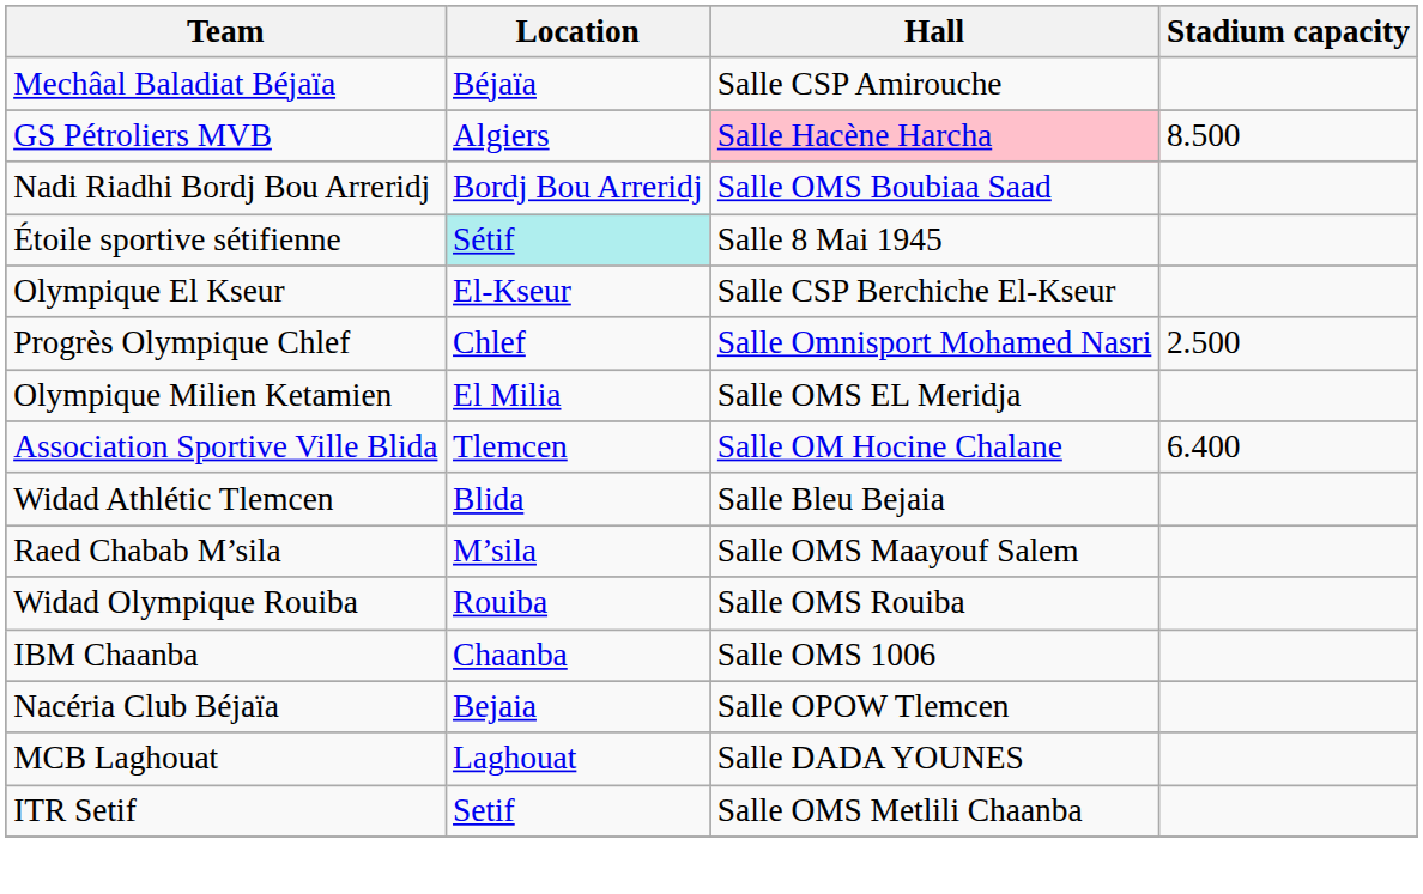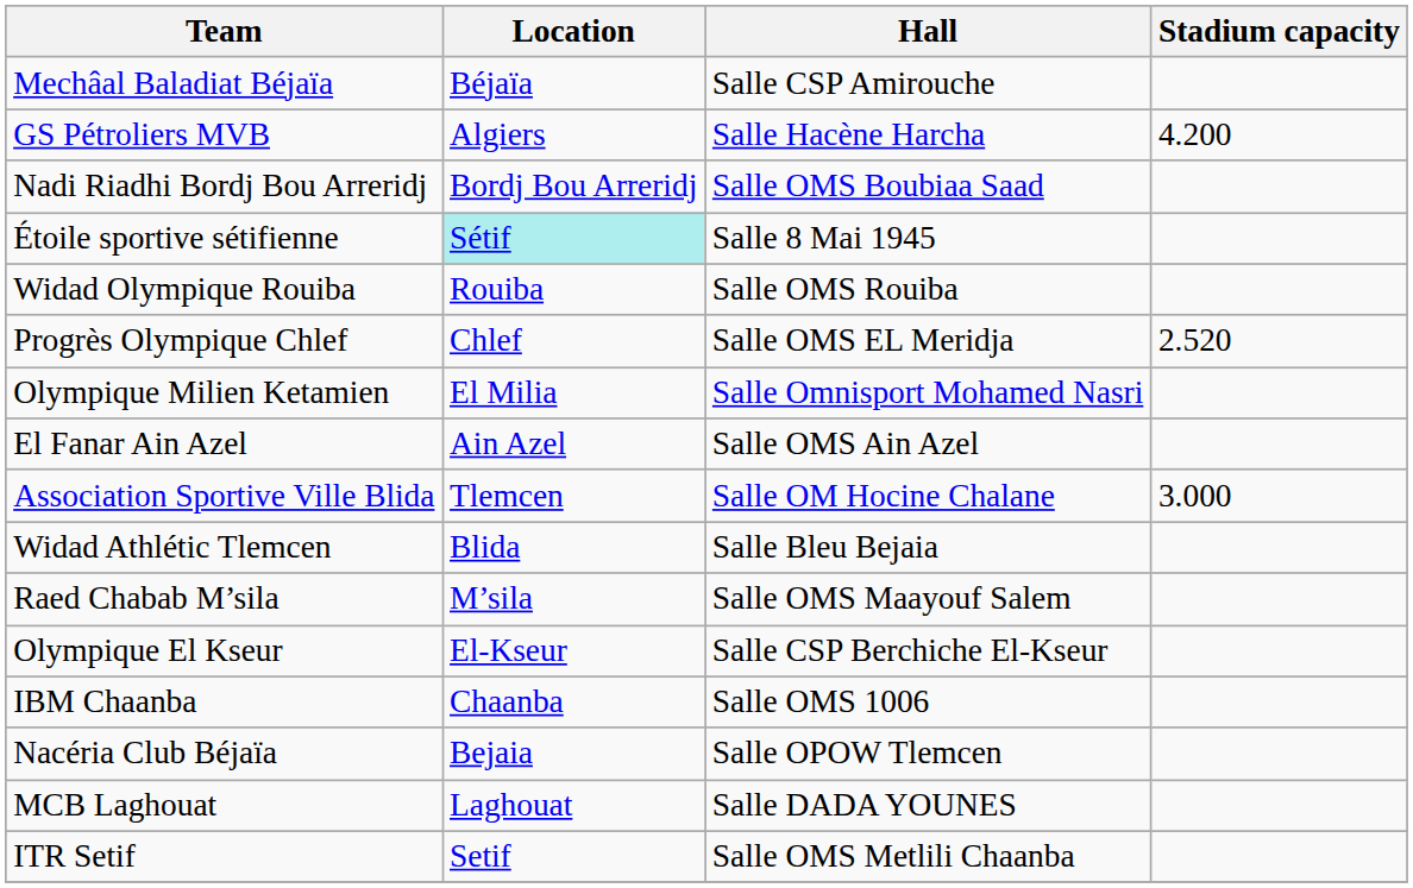GS Pétroliers MVB | Hall: pink background -> no background
GS Pétroliers MVB | Stadium capacity: 8.500 -> 4.200
rows swapped: Olympique El Kseur <-> Widad Olympique Rouiba
Progrès Olympique Chlef | Hall: Salle Omnisport Mohamed Nasri -> Salle OMS EL Meridja
Progrès Olympique Chlef | Stadium capacity: 2.500 -> 2.520
Olympique Milien Ketamien | Hall: Salle OMS EL Meridja -> Salle Omnisport Mohamed Nasri
+ row: El Fanar Ain Azel | Ain Azel | Salle OMS Ain Azel
Association Sportive Ville Blida | Stadium capacity: 6.400 -> 3.000
